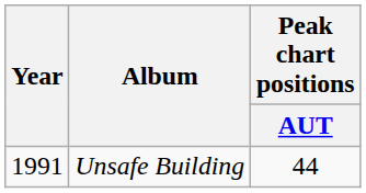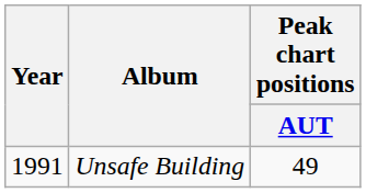Unsafe Building | Peak chart positions / AUT: 44 -> 49
